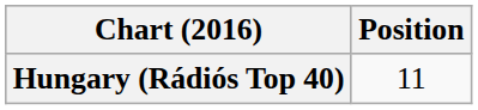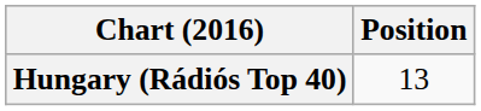Hungary (Rádiós Top 40) | Position: 11 -> 13
